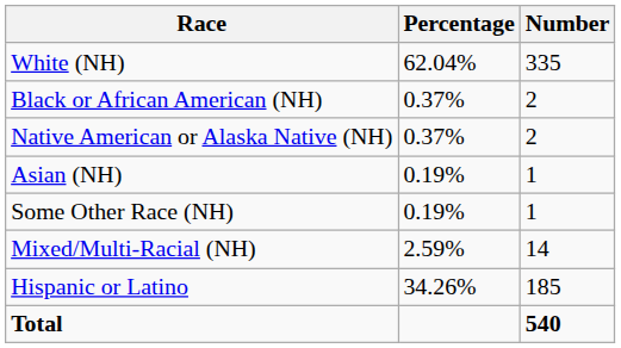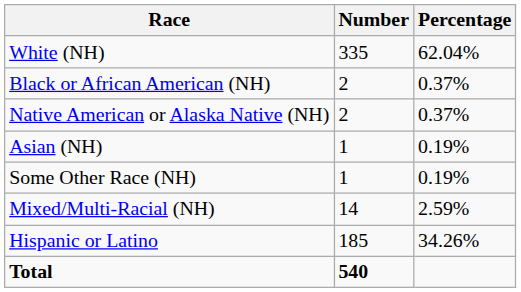columns swapped: Number <-> Percentage
